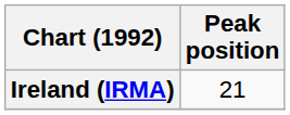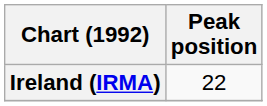Ireland (IRMA) | Peak position: 21 -> 22
